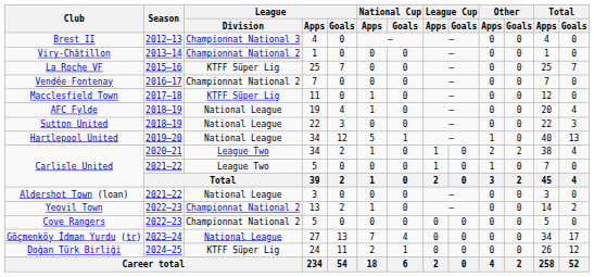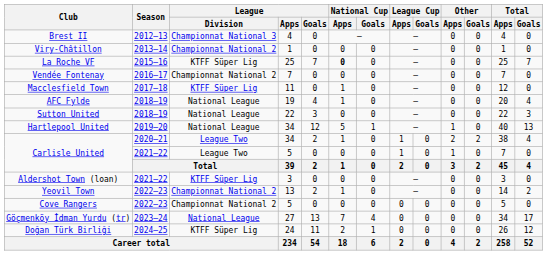La Roche VF | National Cup / Apps: normal -> bold
Aldershot Town (loan) | League / Division: National League -> KTFF Süper Lig
